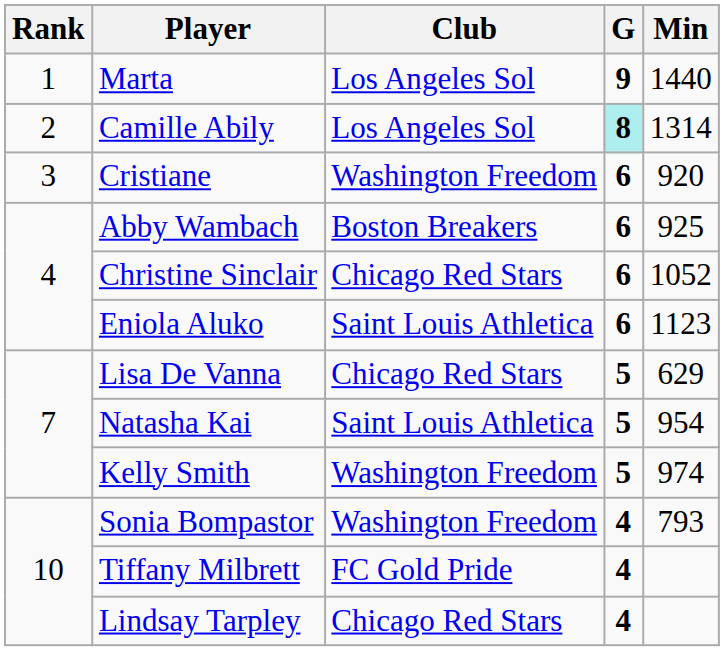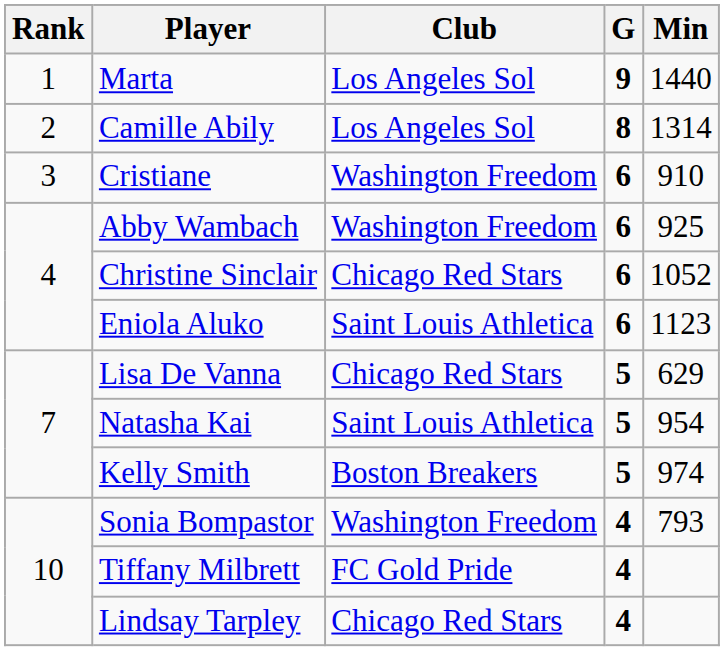Camille Abily | G: paleturquoise background -> no background
Cristiane | Min: 920 -> 910
Abby Wambach | Club: Boston Breakers -> Washington Freedom
Kelly Smith | Club: Washington Freedom -> Boston Breakers
